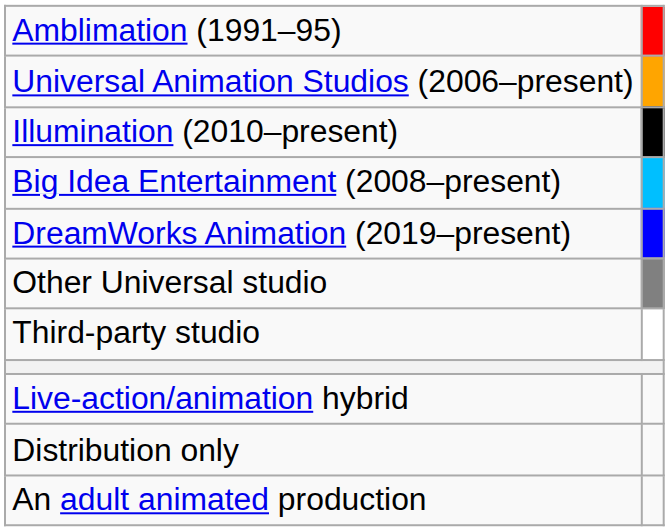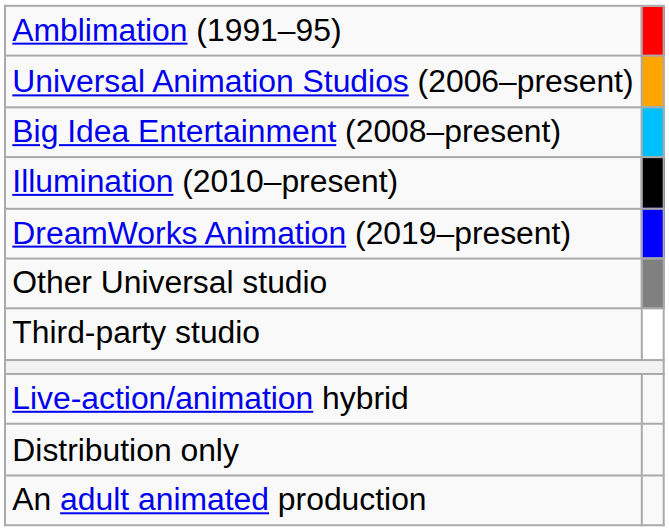rows swapped: Big Idea Entertainment (2008–present) <-> Illumination (2010–present)
